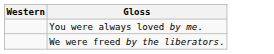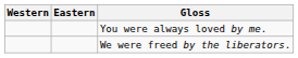+ column: Eastern
